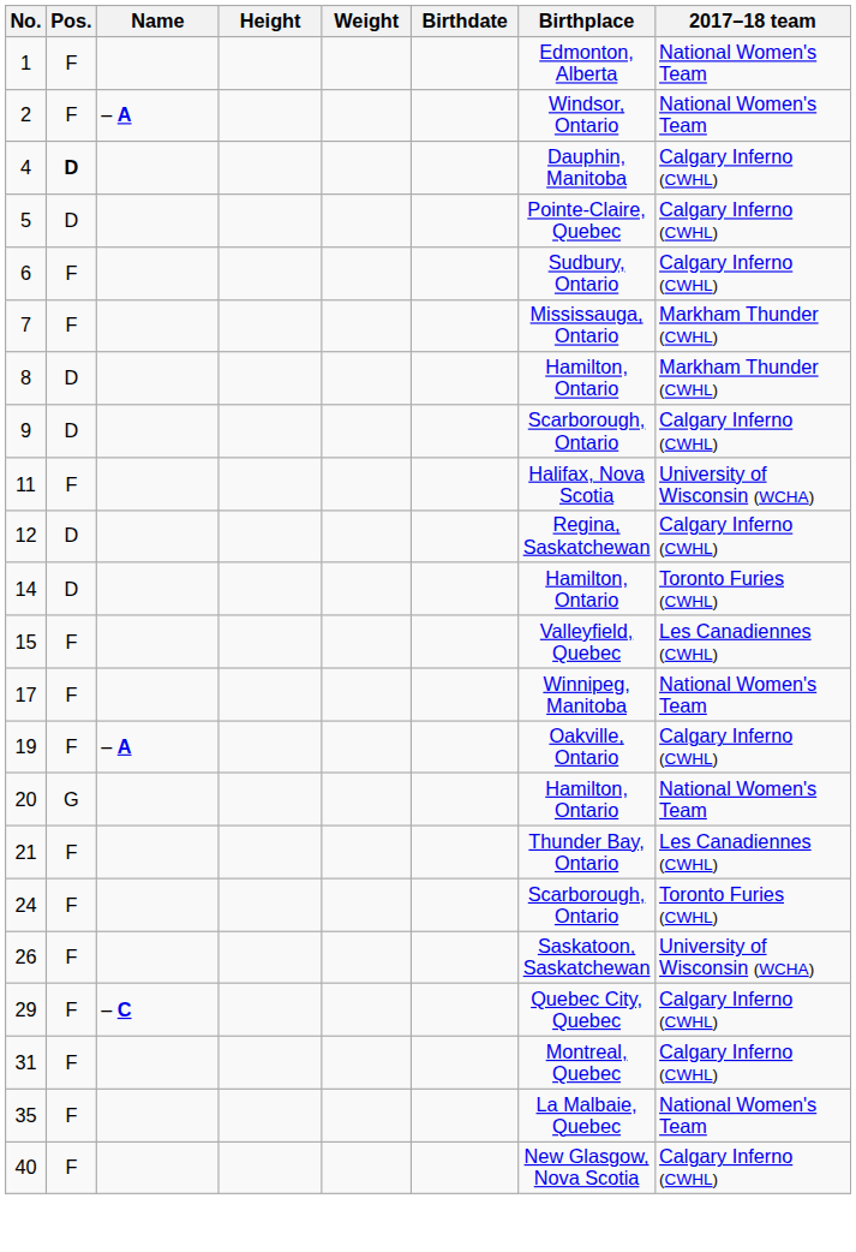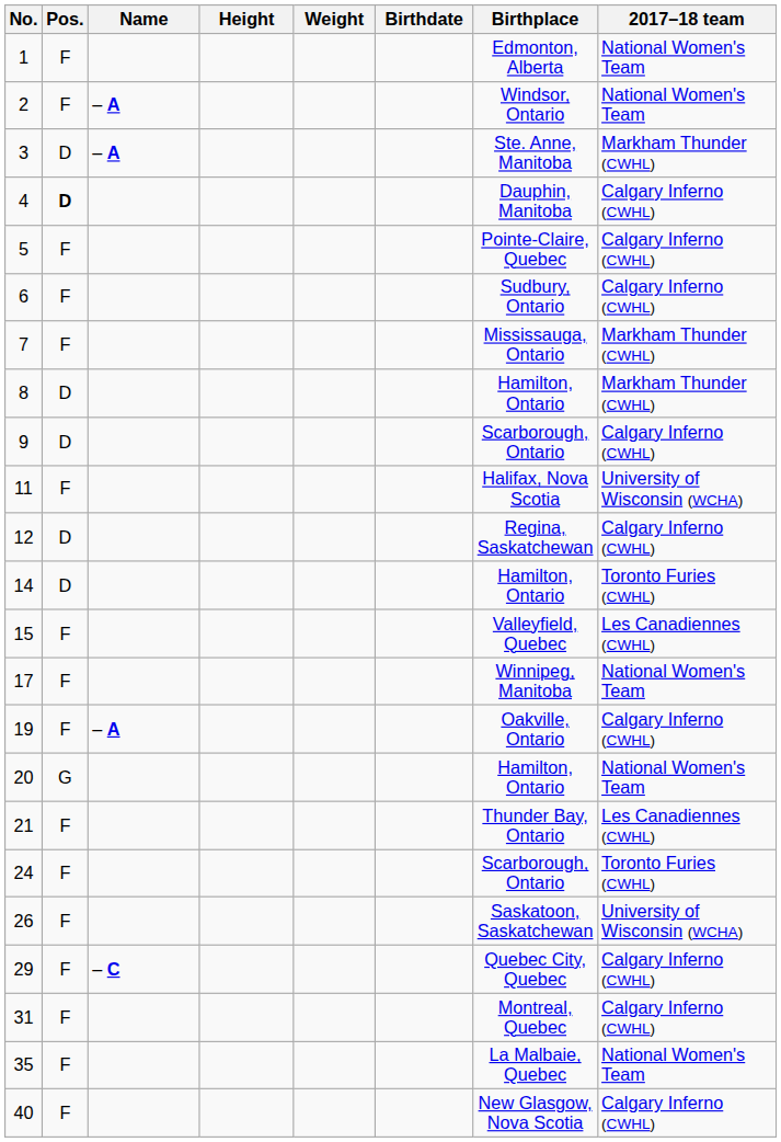+ row: 3 | D | – A | Ste. Anne, Manitoba | Markham Thunder (CWHL)
5 | Pos.: D -> F
